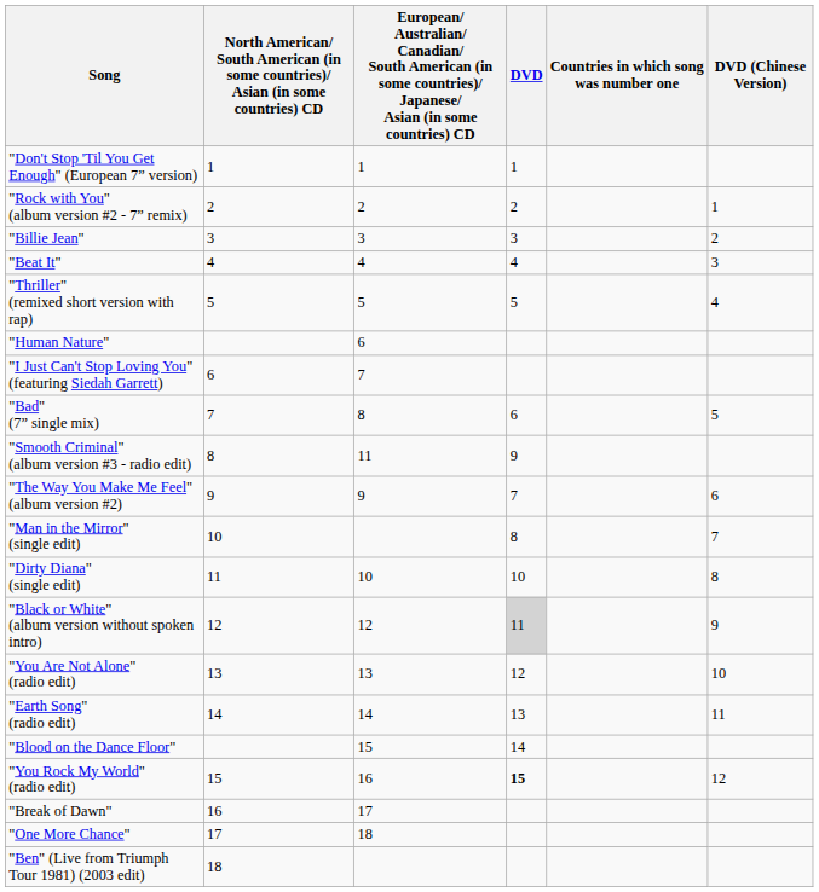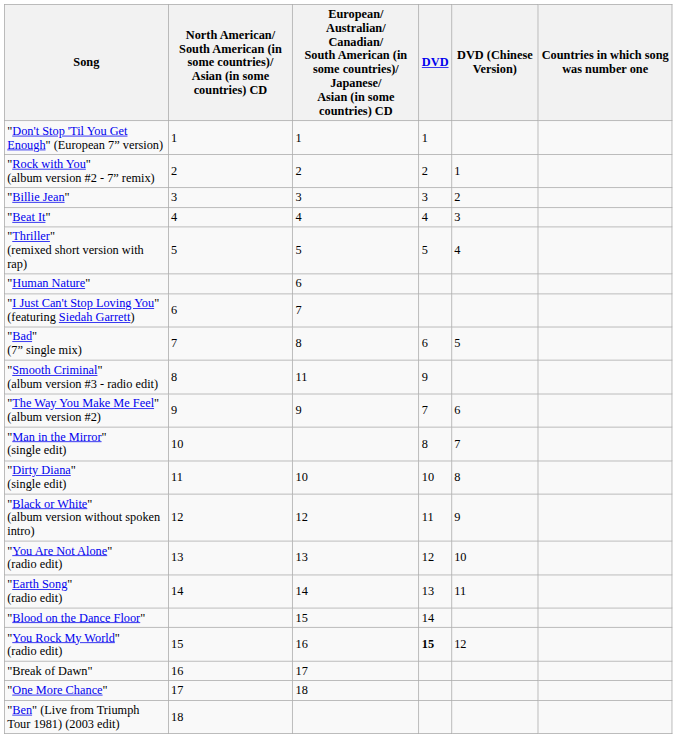columns swapped: DVD (Chinese Version) <-> Countries in which song was number one
"Black or White" (album version without spoken intro) | DVD: lightgrey background -> no background
